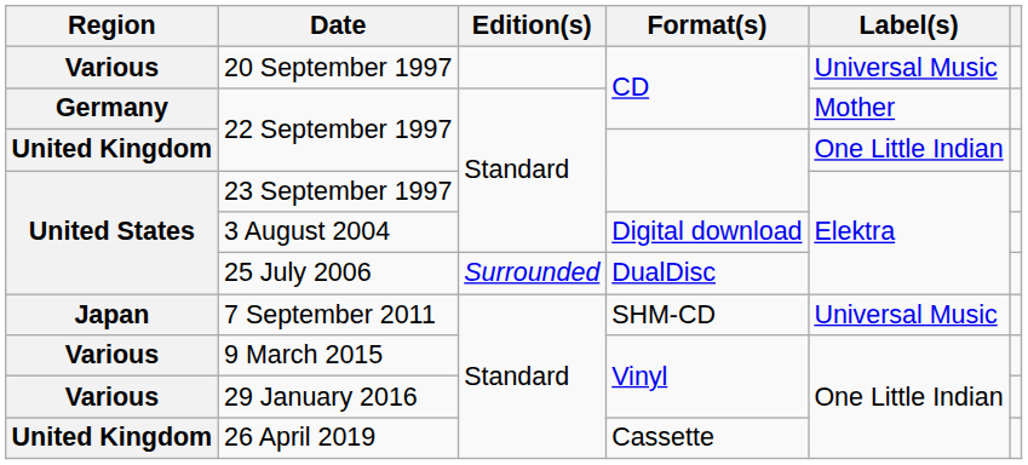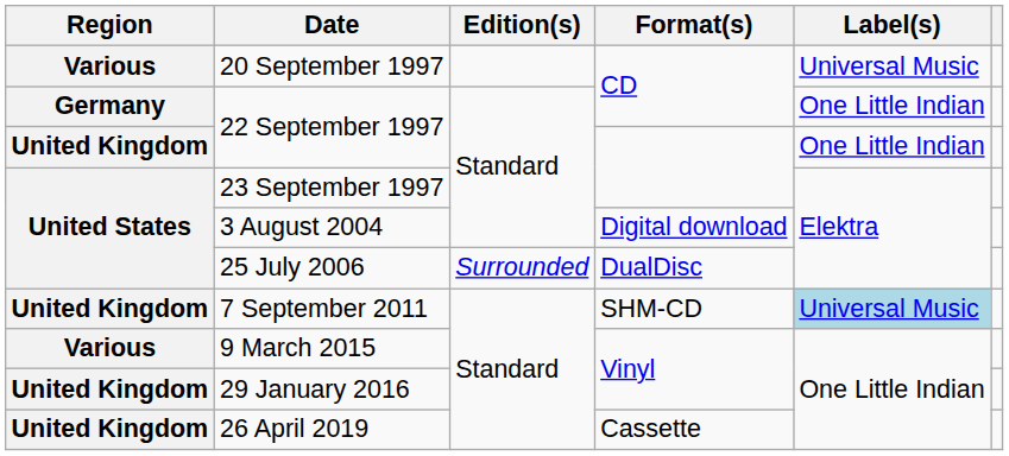22 September 1997 / CD | Label(s): Mother -> One Little Indian
7 September 2011 | Region: Japan -> United Kingdom
7 September 2011 | Label(s): no background -> lightblue background
29 January 2016 | Region: Various -> United Kingdom
